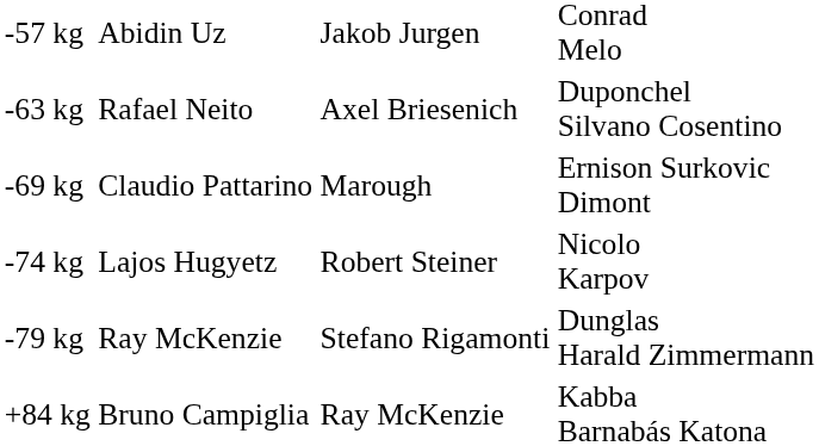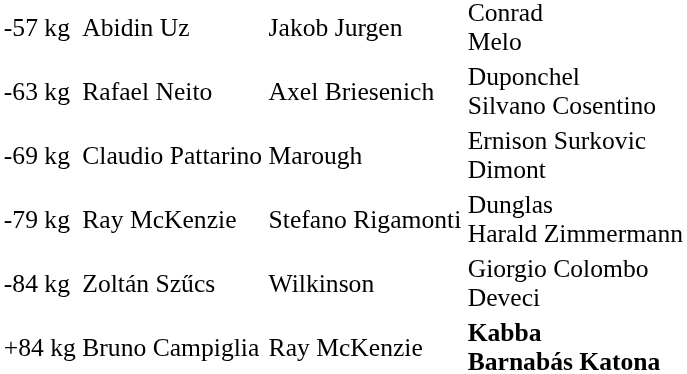- row: -74 kg | Lajos Hugyetz | Robert Steiner | Nicolo Karpov
+ row: -84 kg | Zoltán Szűcs | Wilkinson | Giorgio Colombo Deveci
+84 kg | column 4: normal -> bold
